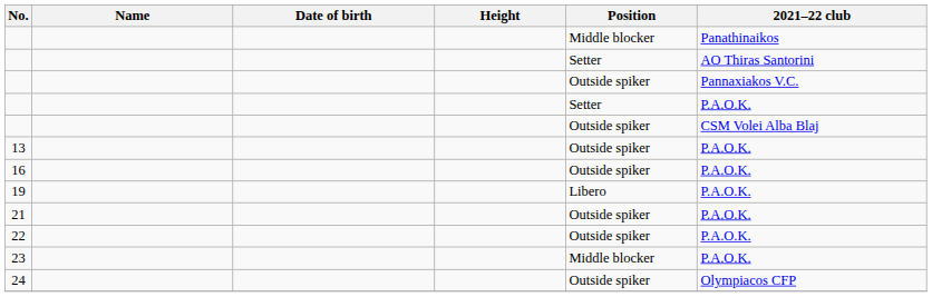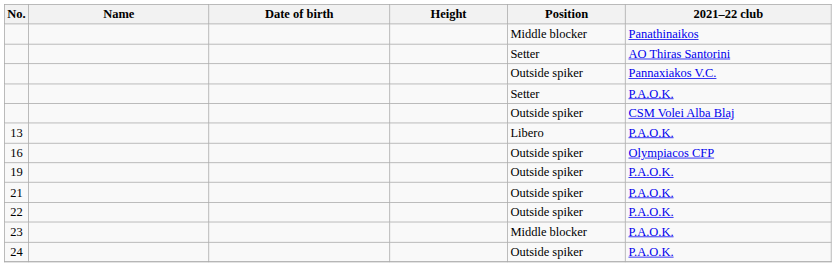13 | Position: Outside spiker -> Libero
16 | 2021–22 club: P.A.O.K. -> Olympiacos CFP
19 | Position: Libero -> Outside spiker
24 | 2021–22 club: Olympiacos CFP -> P.A.O.K.
